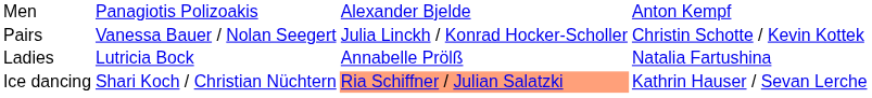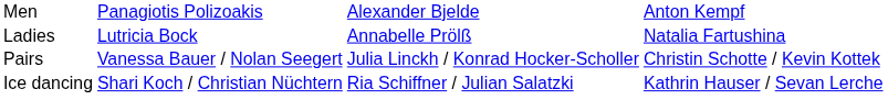rows swapped: Ladies <-> Pairs
Ice dancing | column 3: lightsalmon background -> no background
